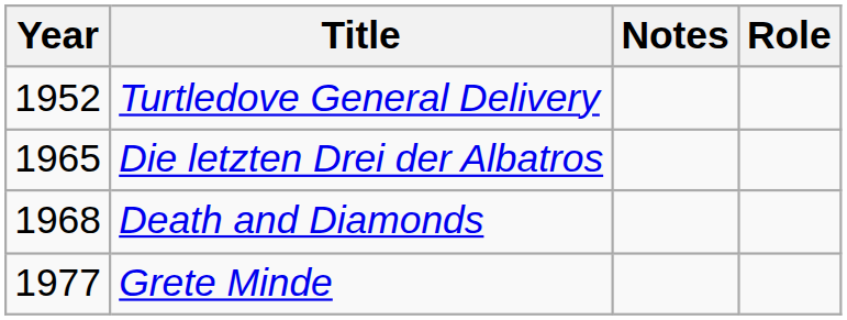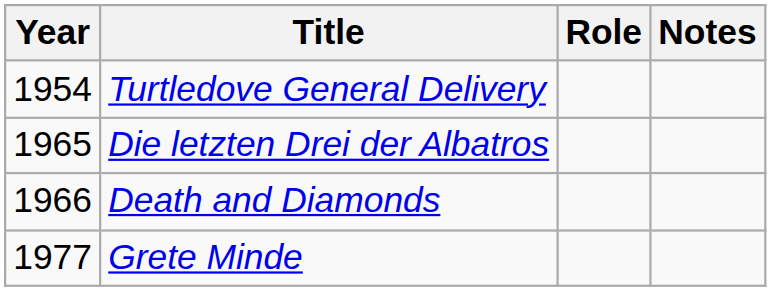columns swapped: Role <-> Notes
Turtledove General Delivery | Year: 1952 -> 1954
Death and Diamonds | Year: 1968 -> 1966
